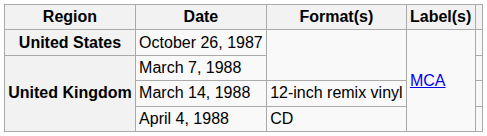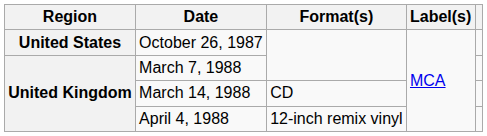March 14, 1988 | Format(s): 12-inch remix vinyl -> CD
April 4, 1988 | Format(s): CD -> 12-inch remix vinyl
